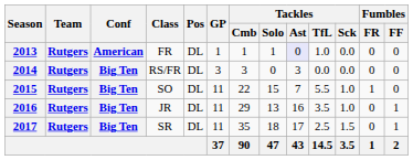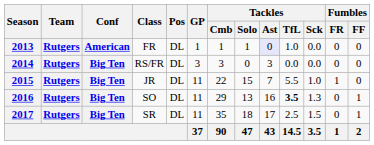2015 | Class: SO -> JR
2016 | Class: JR -> SO
2016 | Tackles / TfL: normal -> bold
2016 | Tackles / Sck: 1.0 -> 1.3
